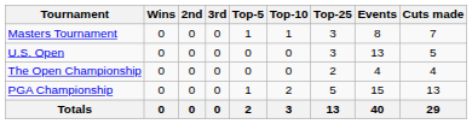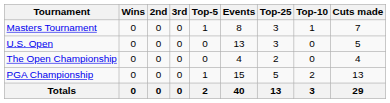columns swapped: Top-10 <-> Events
